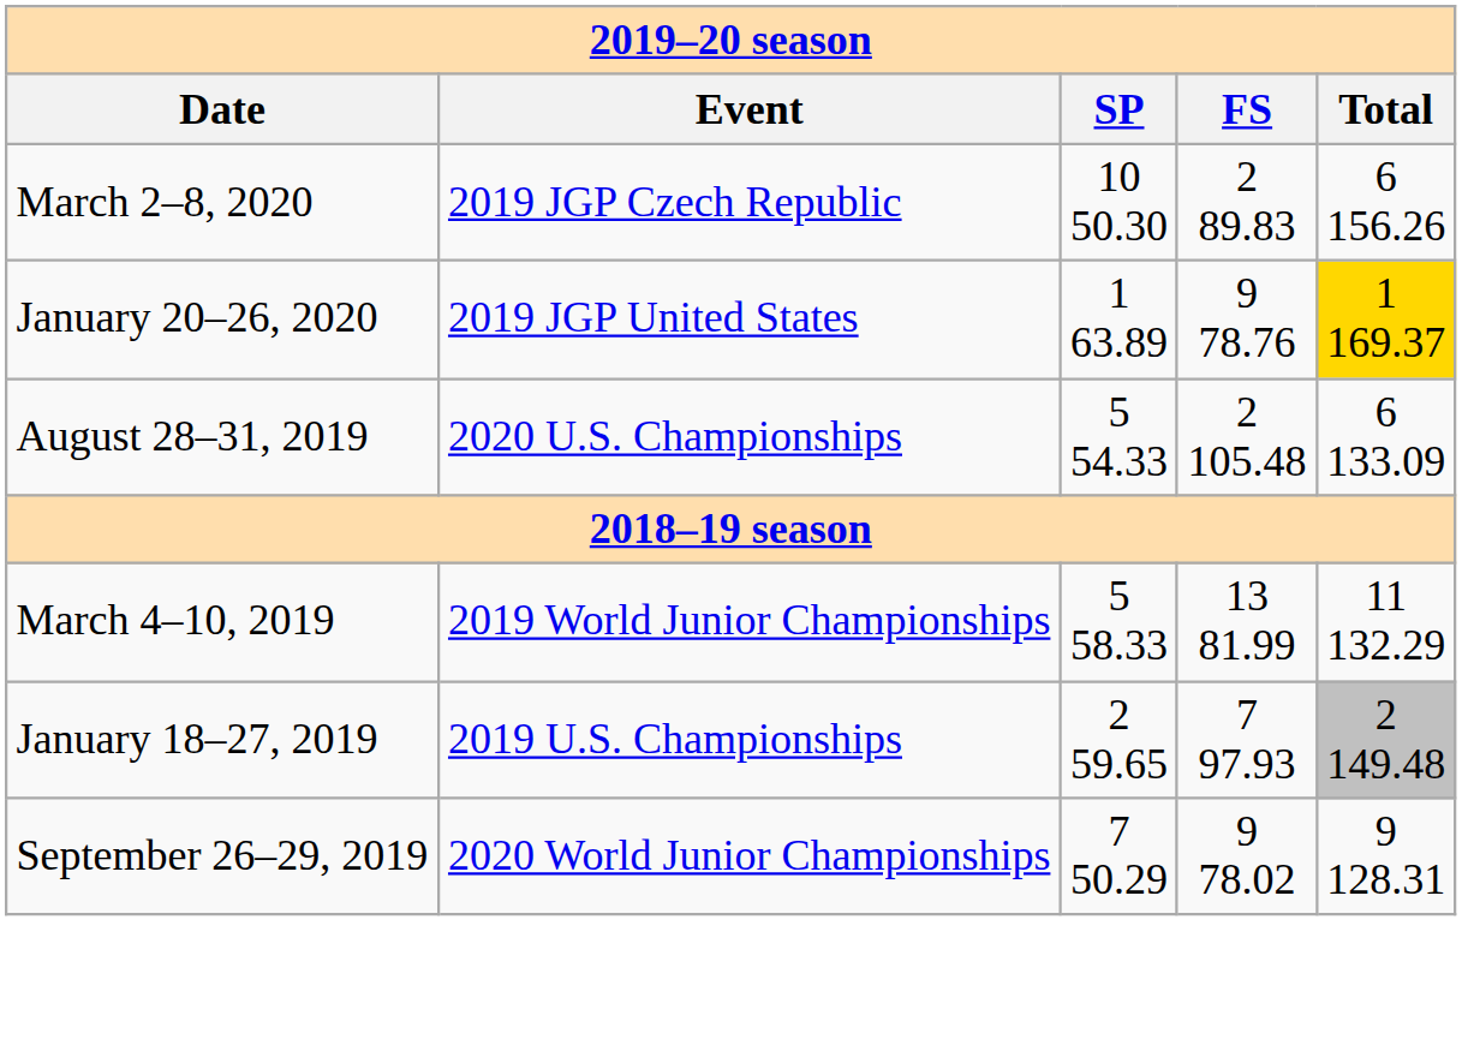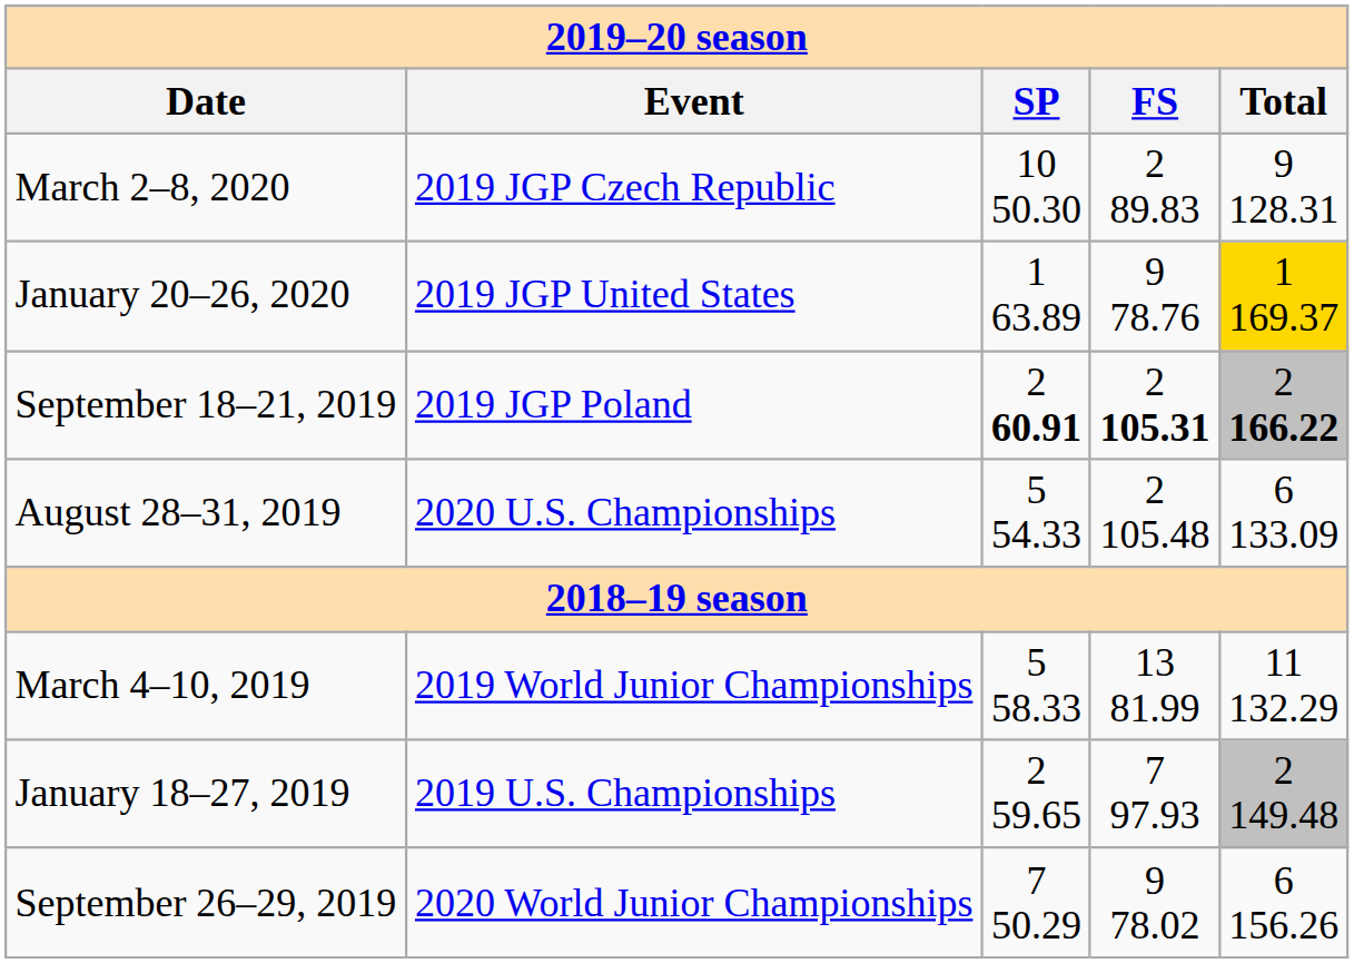March 2–8, 2020 | Total: 6 156.26 -> 9 128.31
+ row: September 18–21, 2019 | 2019 JGP Poland | 2 60.91 | 2 105.31 | 2 166.22
September 26–29, 2019 | Total: 9 128.31 -> 6 156.26
